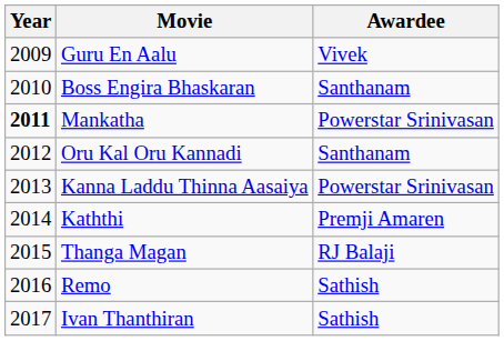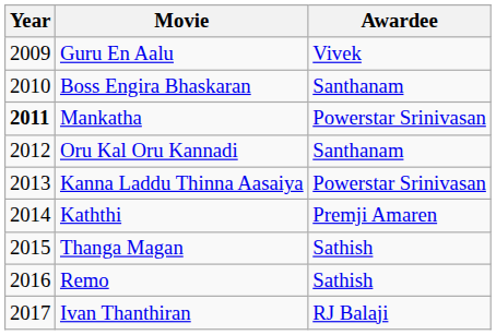Thanga Magan | Awardee: RJ Balaji -> Sathish
Ivan Thanthiran | Awardee: Sathish -> RJ Balaji
